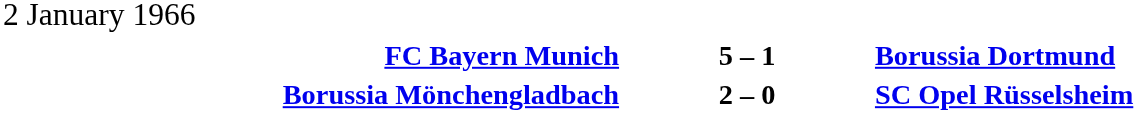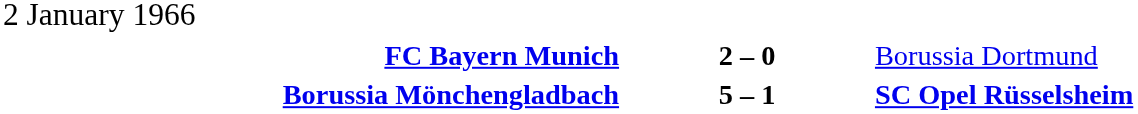FC Bayern Munich | column 2: 5 – 1 -> 2 – 0
FC Bayern Munich | column 3: bold -> normal
Borussia Mönchengladbach | column 2: 2 – 0 -> 5 – 1
